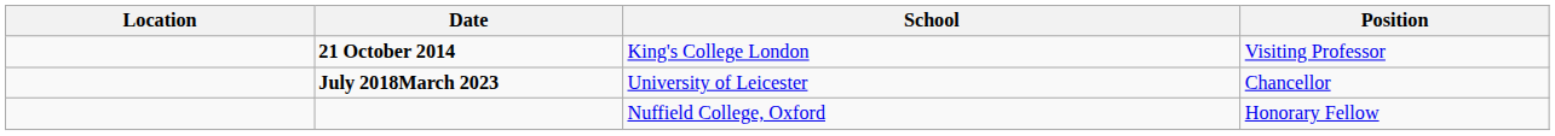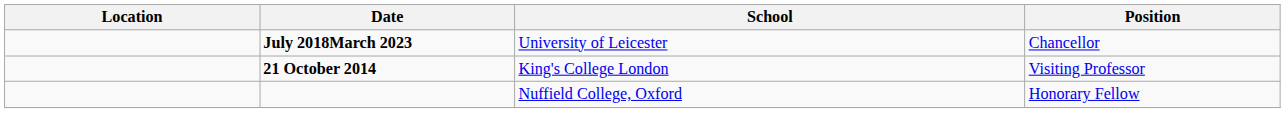rows swapped: 21 October 2014 <-> July 2018March 2023
